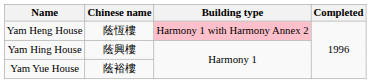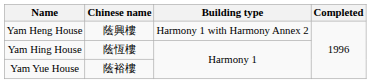Yam Heng House | Chinese name: 蔭恆樓 -> 蔭興樓
Yam Heng House | Building type: pink background -> no background
Yam Hing House | Chinese name: 蔭興樓 -> 蔭恆樓
